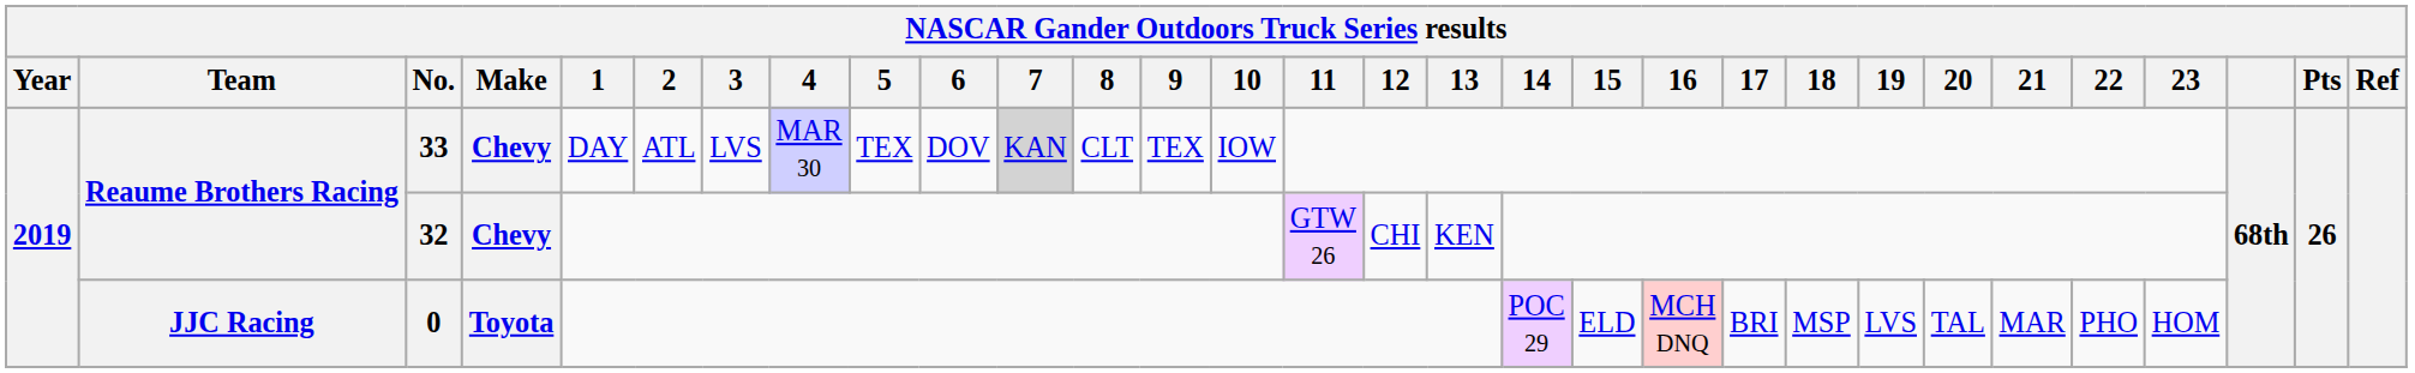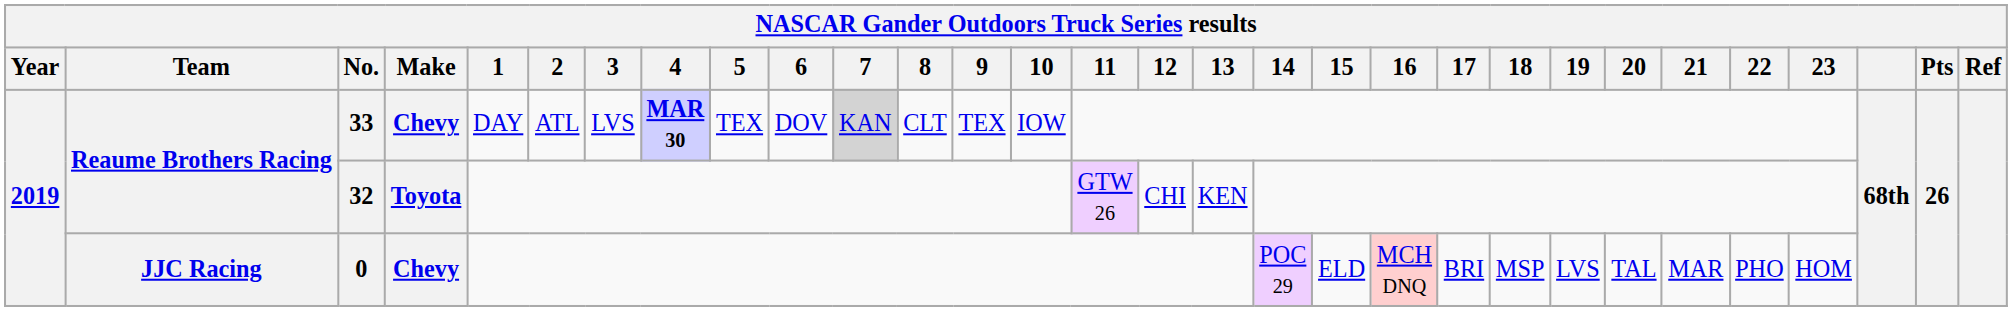33 | 4: normal -> bold
32 | Make: Chevy -> Toyota
0 | Make: Toyota -> Chevy
